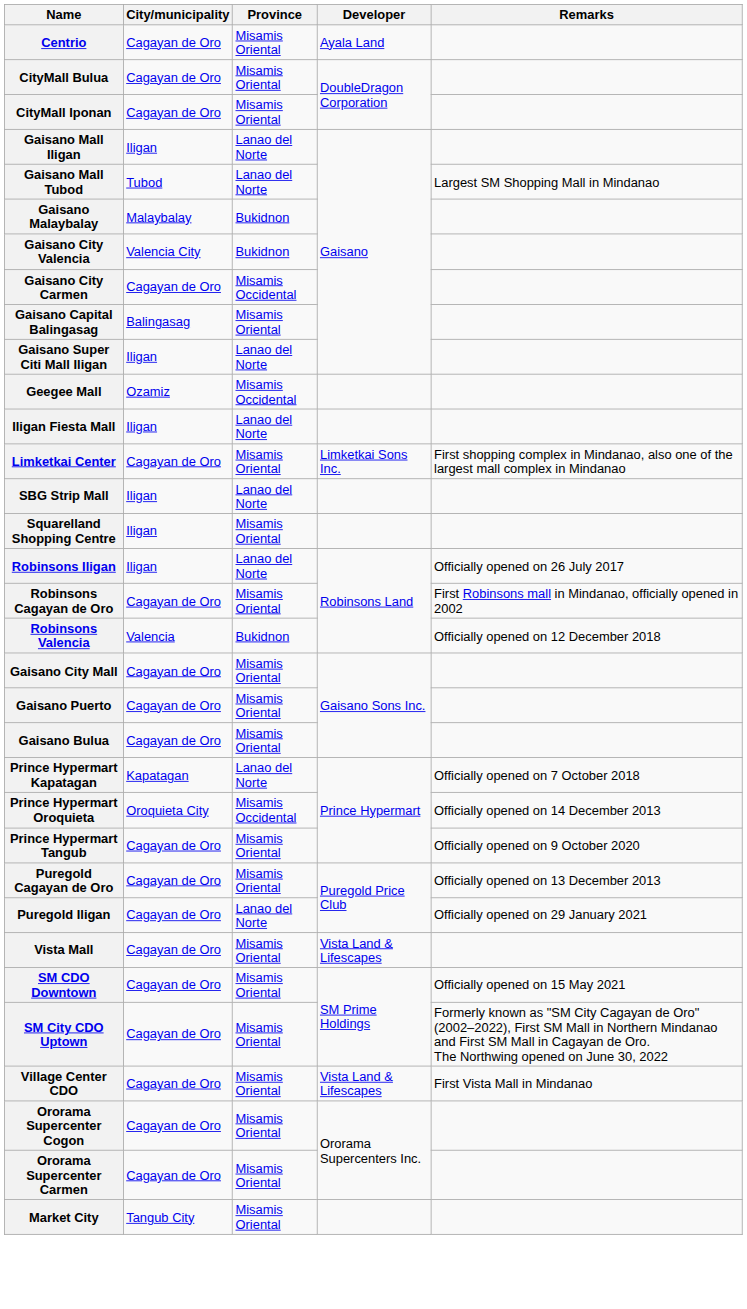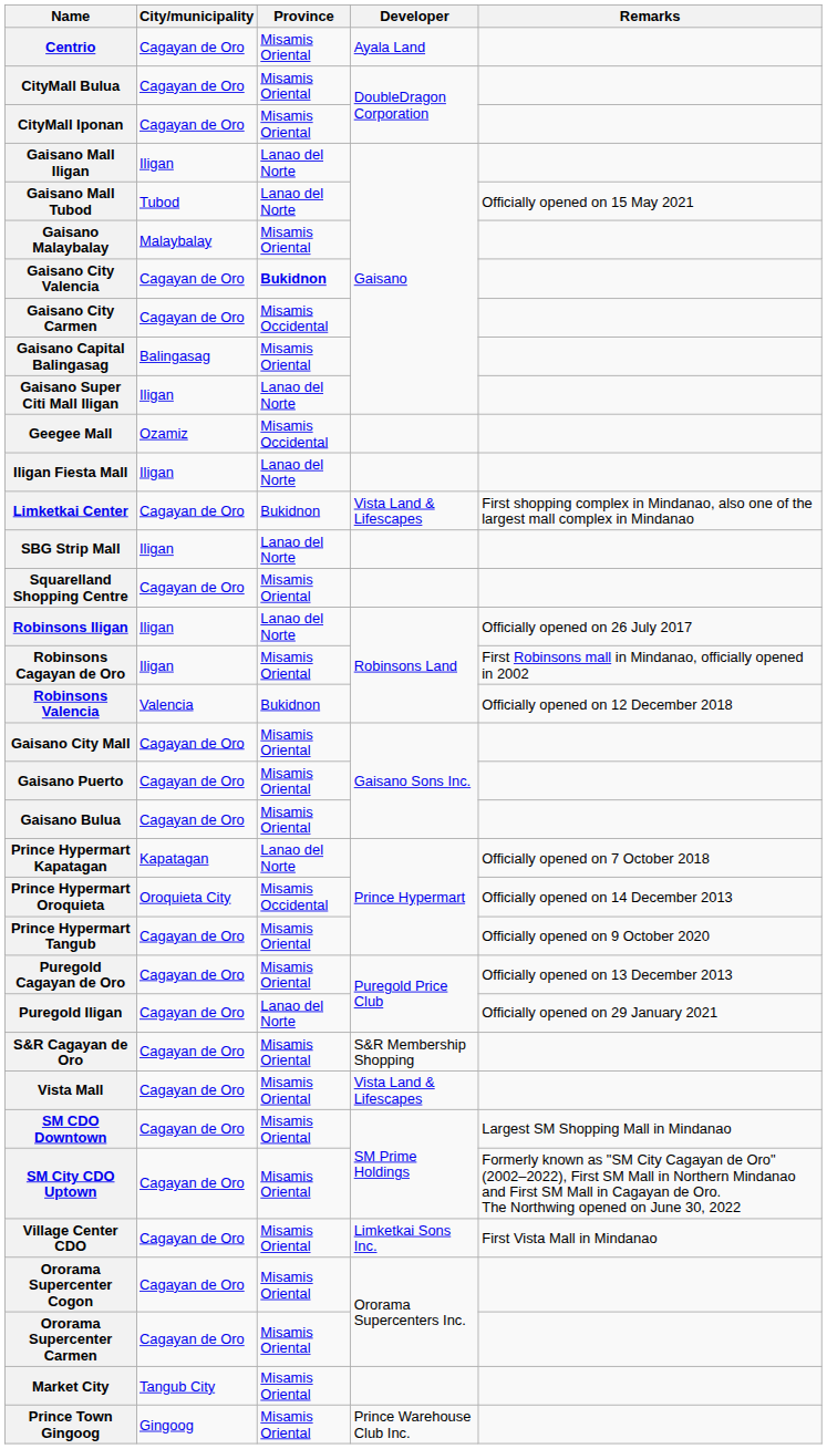Gaisano Mall Tubod | Remarks: Largest SM Shopping Mall in Mindanao -> Officially opened on 15 May 2021
Gaisano Malaybalay | Province: Bukidnon -> Misamis Oriental
Gaisano City Valencia | City/municipality: Valencia City -> Cagayan de Oro
Gaisano City Valencia | Province: normal -> bold
Limketkai Center | Province: Misamis Oriental -> Bukidnon
Limketkai Center | Developer: Limketkai Sons Inc. -> Vista Land & Lifescapes
Squarelland Shopping Centre | City/municipality: Iligan -> Cagayan de Oro
Robinsons Cagayan de Oro | City/municipality: Cagayan de Oro -> Iligan
+ row: S&R Cagayan de Oro | Cagayan de Oro | Misamis Oriental | S&R Membership Shopping
SM CDO Downtown | Remarks: Officially opened on 15 May 2021 -> Largest SM Shopping Mall in Mindanao
Village Center CDO | Developer: Vista Land & Lifescapes -> Limketkai Sons Inc.
+ row: Prince Town Gingoog | Gingoog | Misamis Oriental | Prince Warehouse Club Inc.
